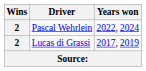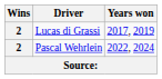rows swapped: Lucas di Grassi <-> Pascal Wehrlein
